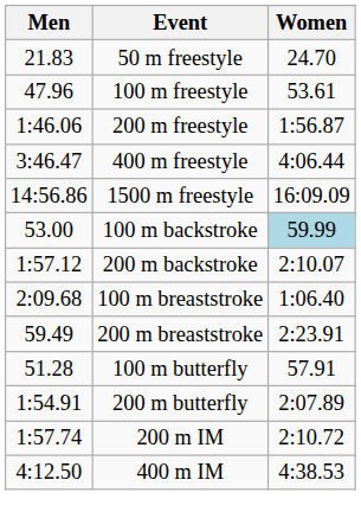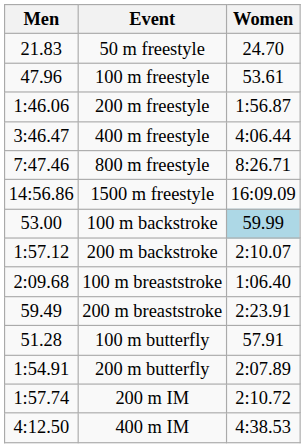+ row: 7:47.46 | 800 m freestyle | 8:26.71
